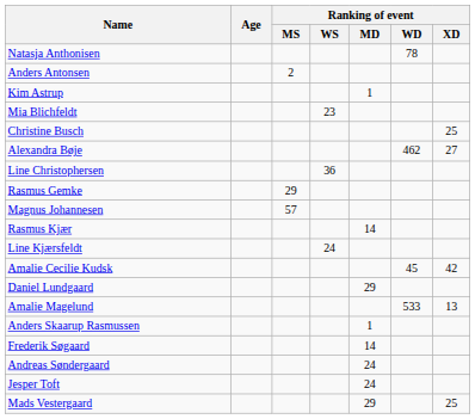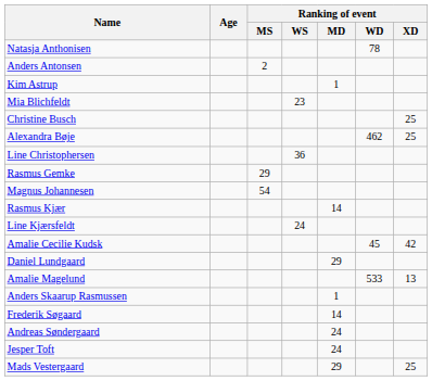Alexandra Bøje | Ranking of event / XD: 27 -> 25
Magnus Johannesen | Ranking of event / MS: 57 -> 54
